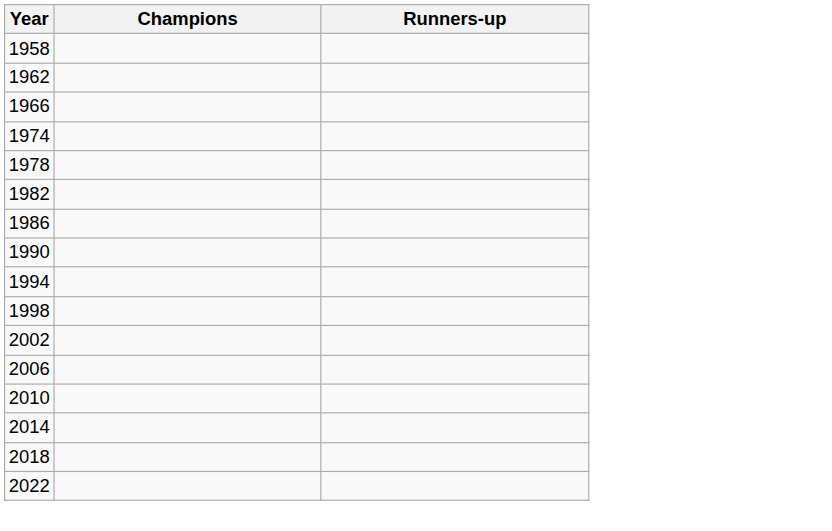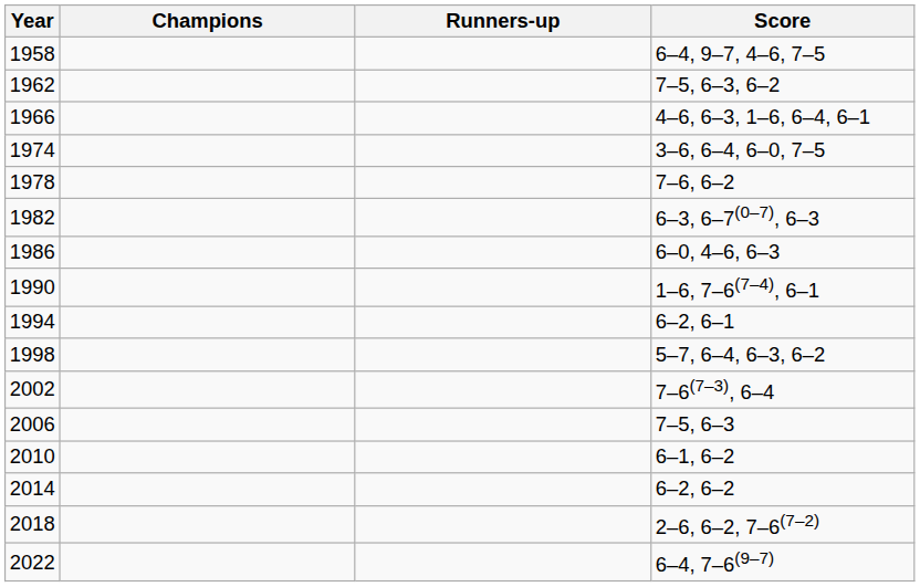+ column: Score | 6–4, 9–7, 4–6, 7–5 | 7–5, 6–3, 6–2 | 4–6, 6–3, 1–6, 6–4, 6–1 | 3–6, 6–4, 6–0, 7–5 | 7–6, 6–2 | 6–3, 6–7(0–7), 6–3 | 6–0, 4–6, 6–3 | 1–6, 7–6(7–4), 6–1 | 6–2, 6–1 | 5–7, 6–4, 6–3, 6–2 | 7–6(7–3), 6–4 | 7–5, 6–3 | 6–1, 6–2 | 6–2, 6–2 | 2–6, 6–2, 7–6(7–2) | 6–4, 7–6(9–7)
